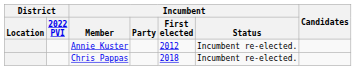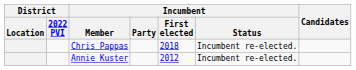rows swapped: Chris Pappas <-> Annie Kuster
